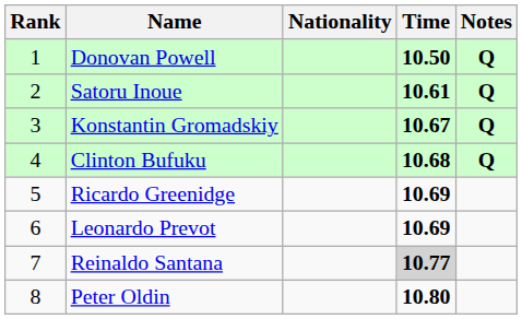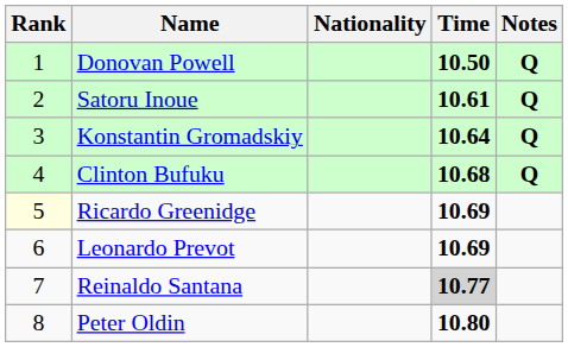Konstantin Gromadskiy | Time: 10.67 -> 10.64
Ricardo Greenidge | Rank: no background -> lightyellow background
